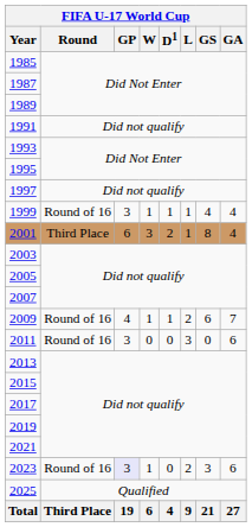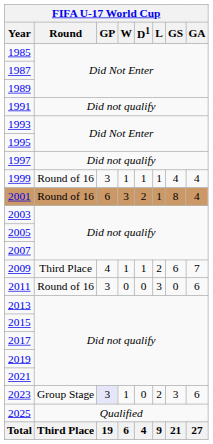2001 | Round: Third Place -> Round of 16
2009 | Round: Round of 16 -> Third Place
2023 | Round: Round of 16 -> Group Stage
